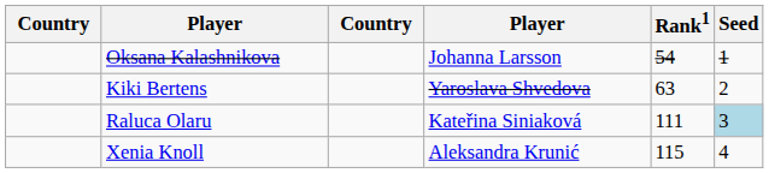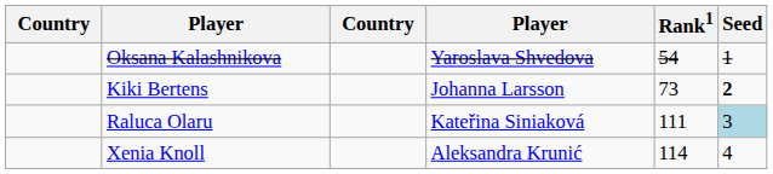Oksana Kalashnikova | column 4: Johanna Larsson -> Yaroslava Shvedova
Kiki Bertens | column 4: Yaroslava Shvedova -> Johanna Larsson
Kiki Bertens | Rank1: 63 -> 73
Kiki Bertens | Seed: normal -> bold
Xenia Knoll | Rank1: 115 -> 114
